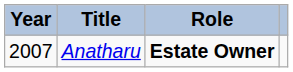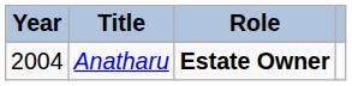Anatharu | Year: 2007 -> 2004
